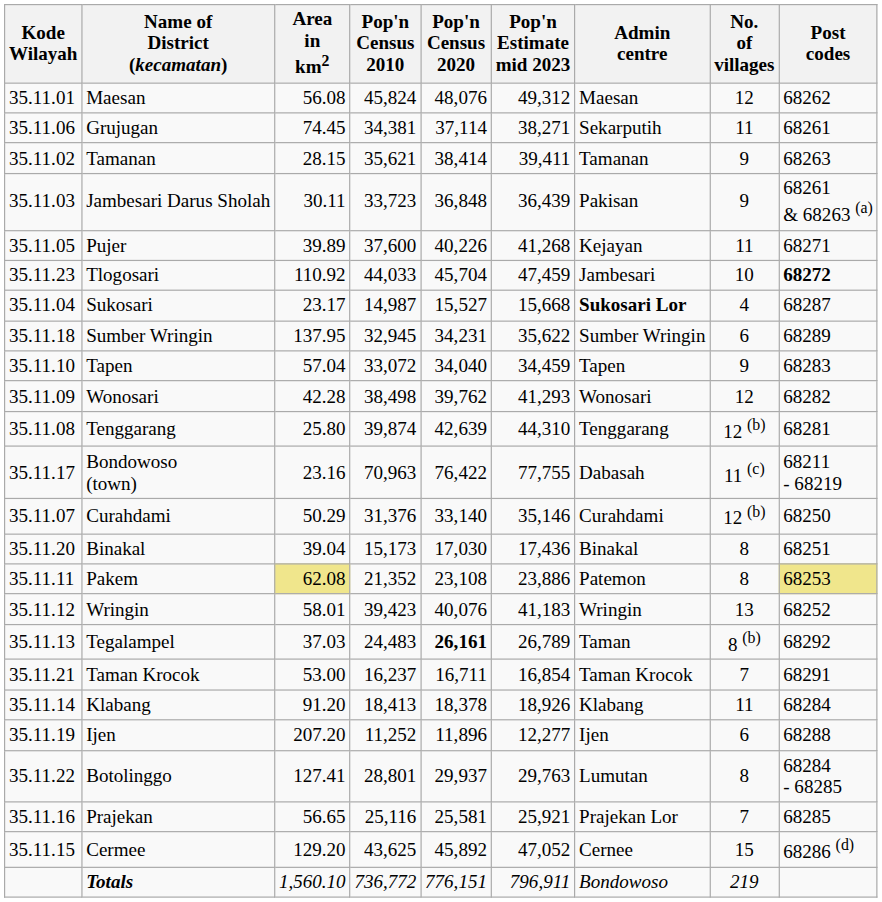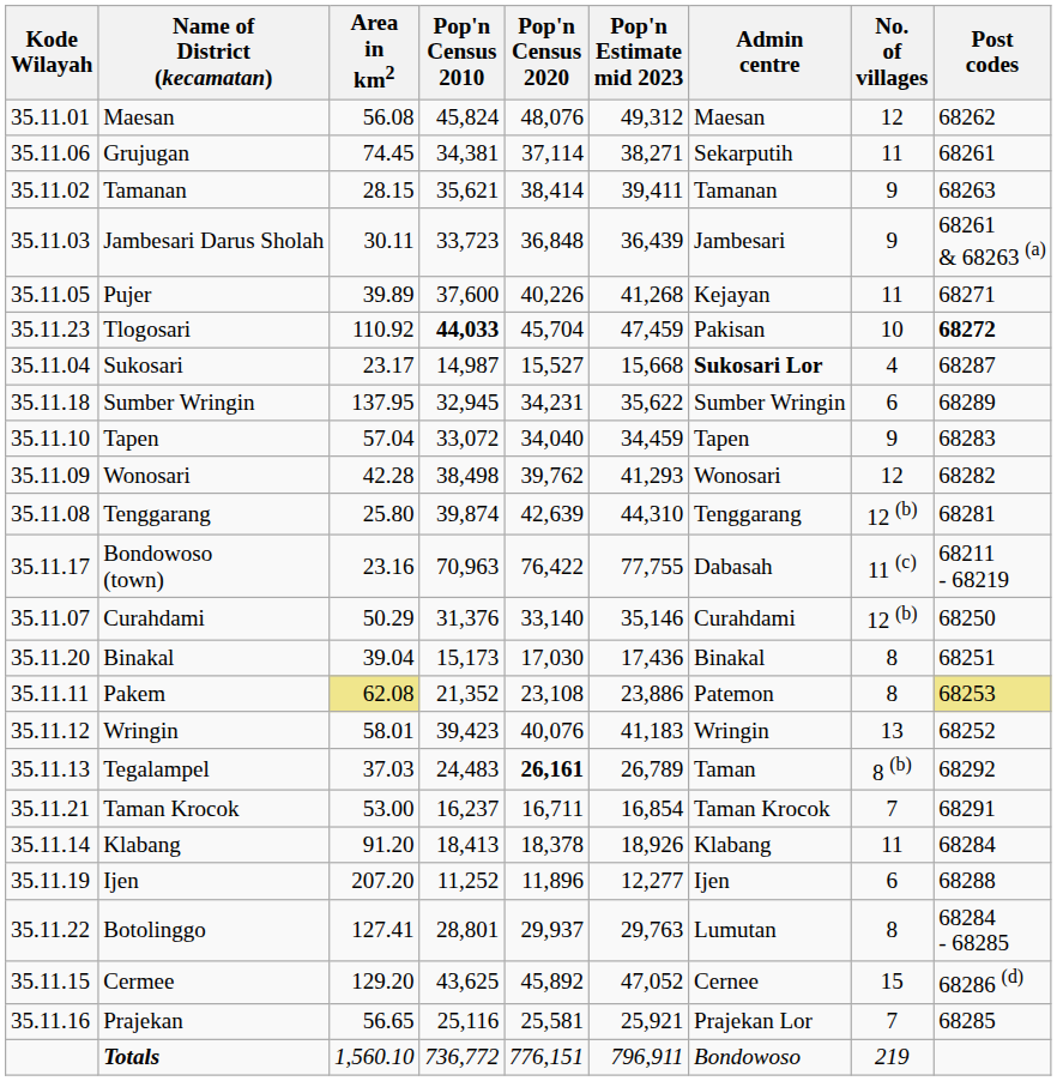Jambesari Darus Sholah | Admin centre: Pakisan -> Jambesari
Tlogosari | Pop'n Census 2010: normal -> bold
Tlogosari | Admin centre: Jambesari -> Pakisan
rows swapped: Prajekan <-> Cermee
